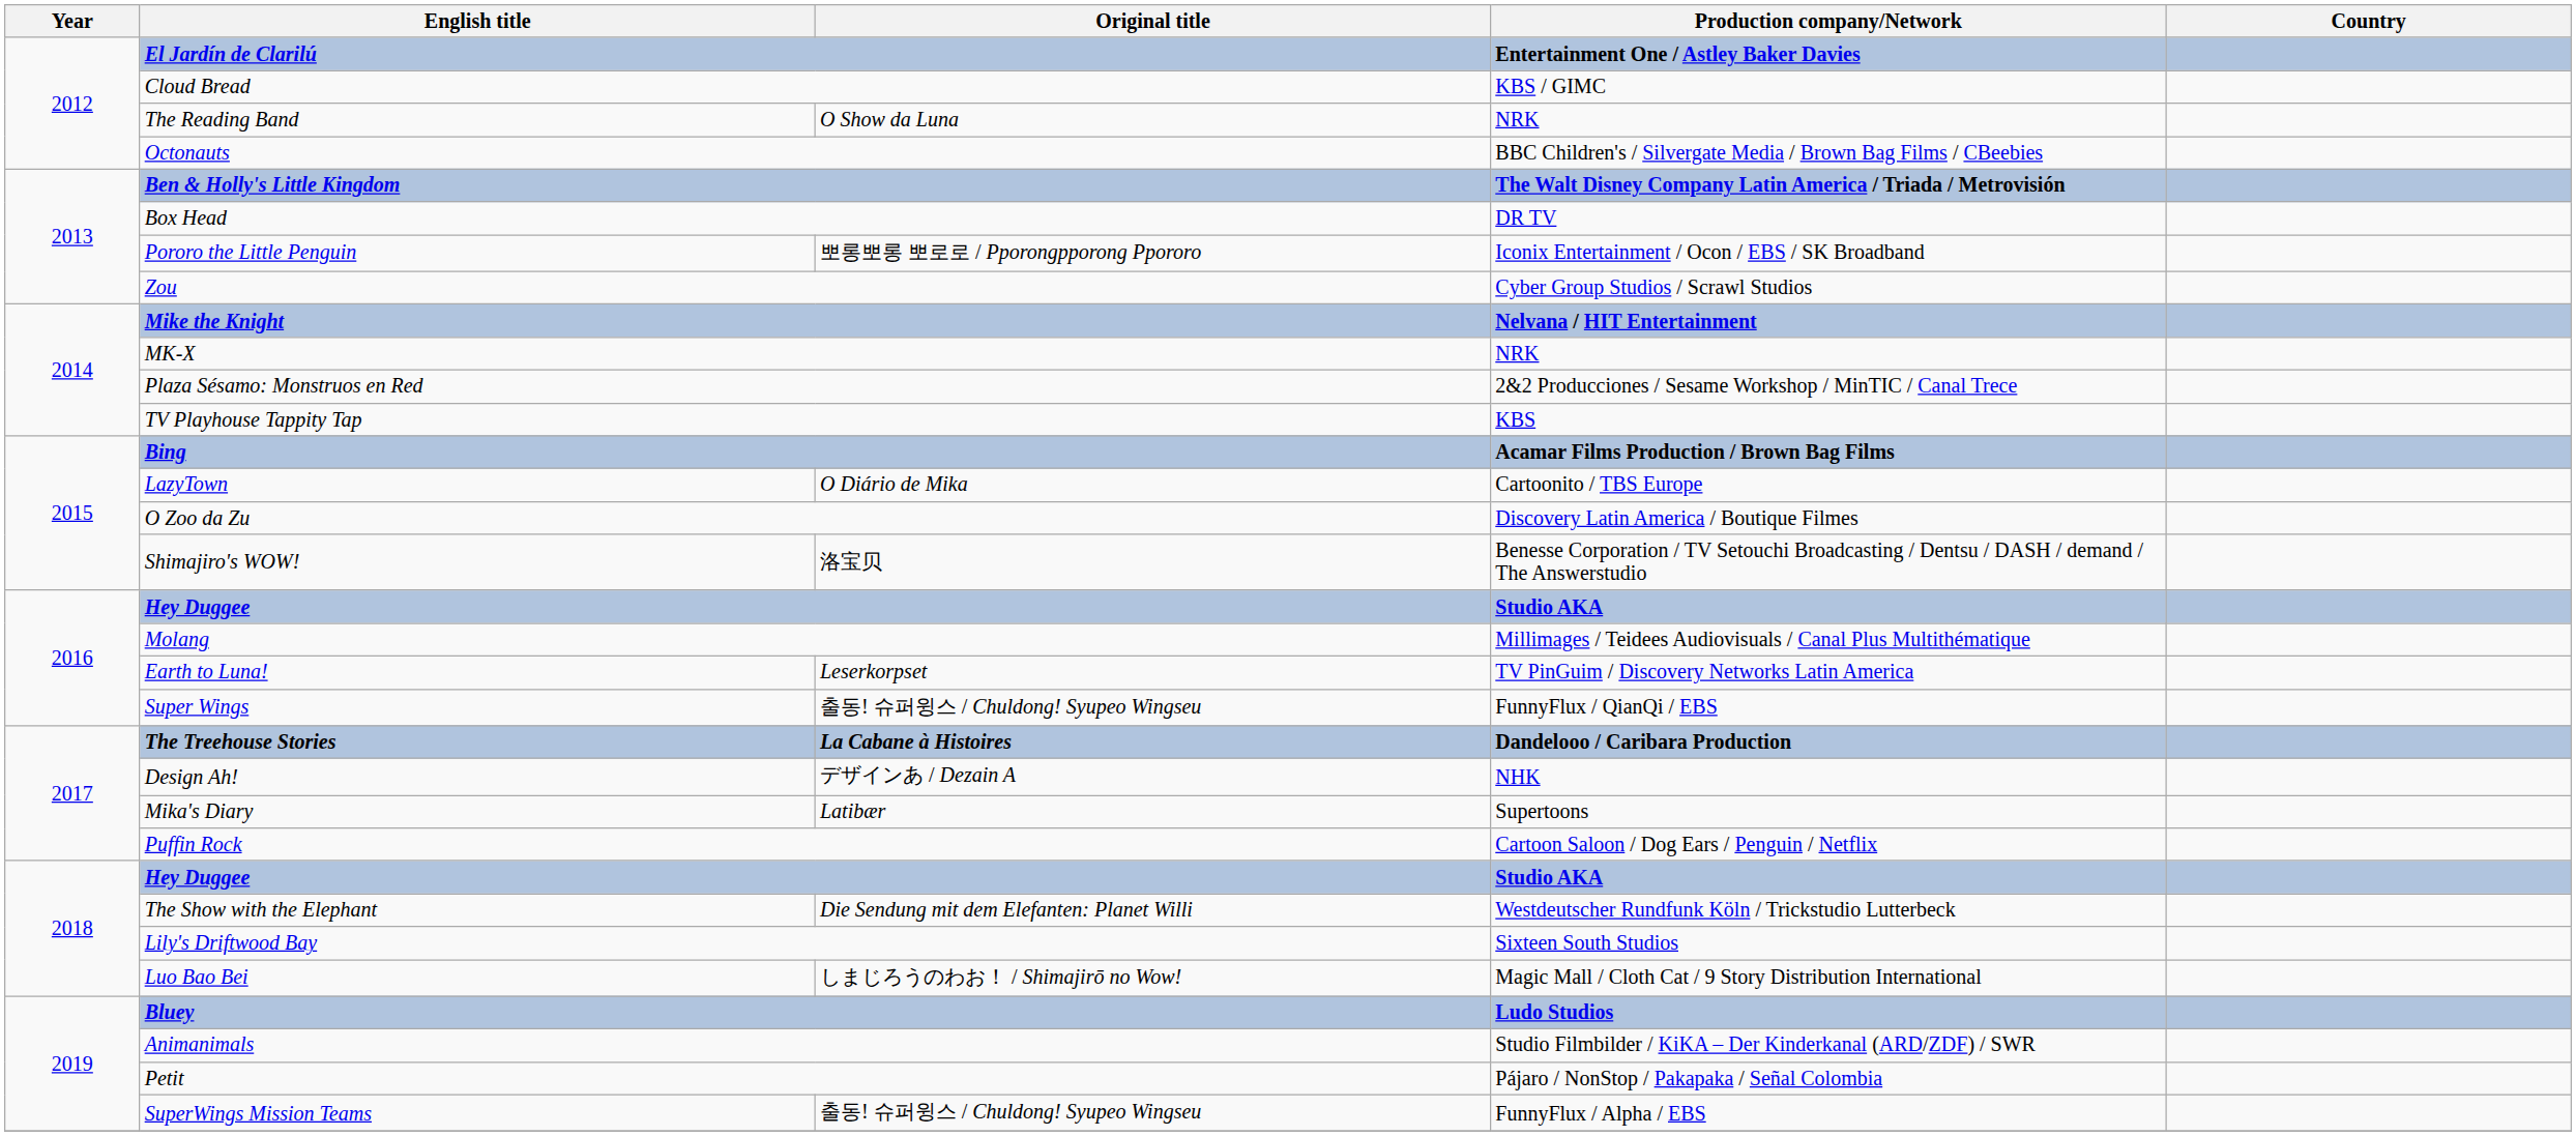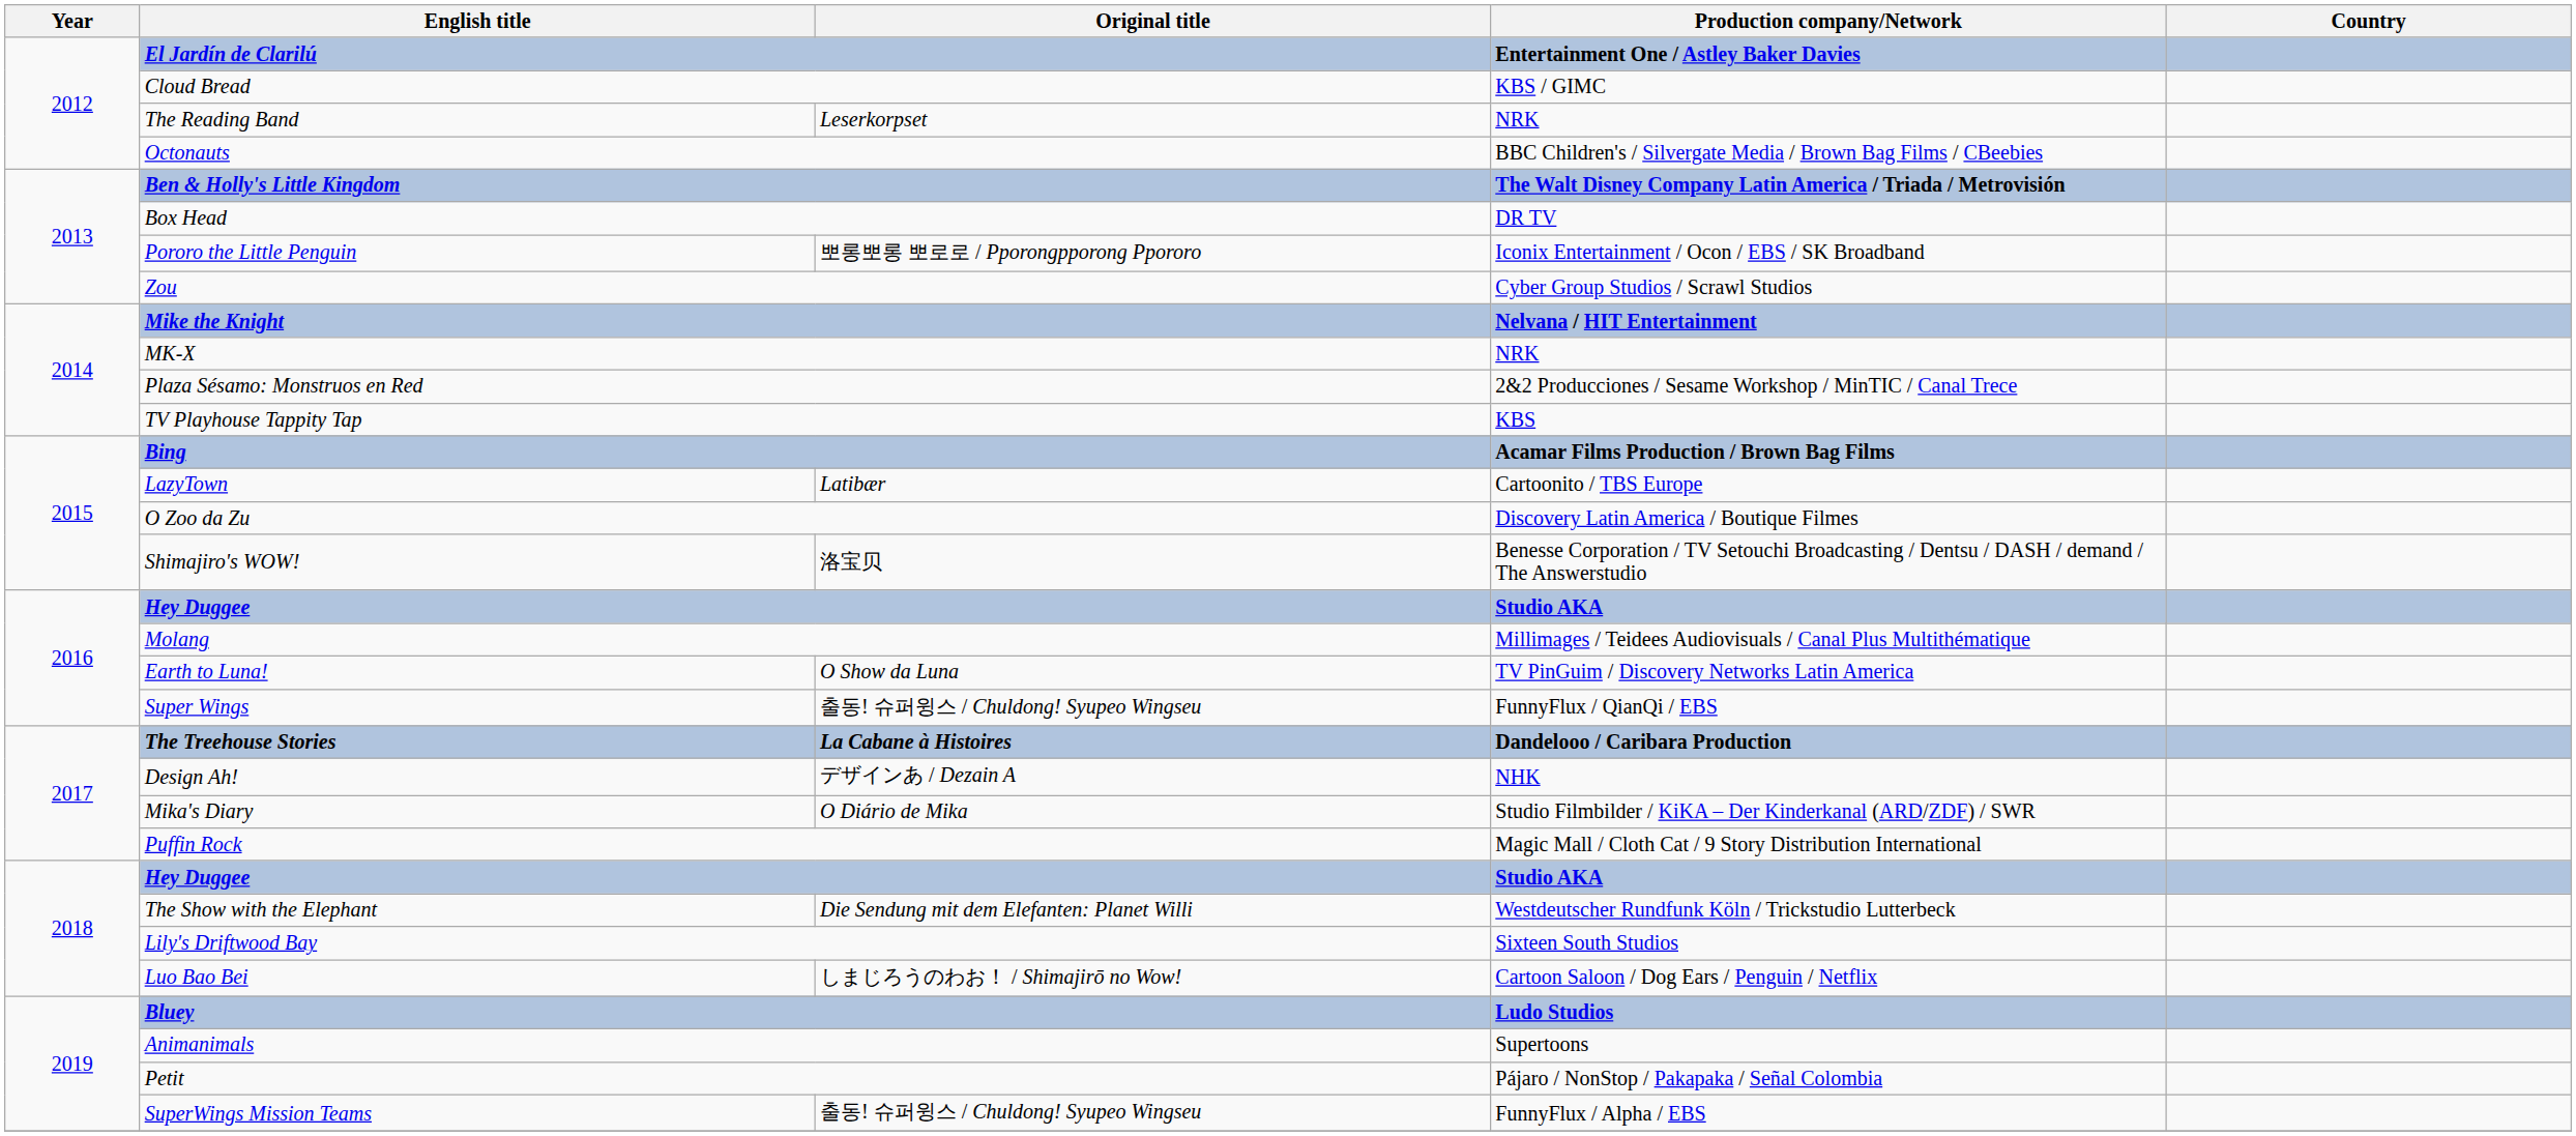The Reading Band | Original title: O Show da Luna -> Leserkorpset
LazyTown | Original title: O Diário de Mika -> Latibær
Earth to Luna! | Original title: Leserkorpset -> O Show da Luna
Mika's Diary | Original title: Latibær -> O Diário de Mika
Mika's Diary | Production company/Network: Supertoons -> Studio Filmbilder / KiKA – Der Kinderkanal (ARD/ZDF) / SWR
Puffin Rock | Production company/Network: Cartoon Saloon / Dog Ears / Penguin / Netflix -> Magic Mall / Cloth Cat / 9 Story Distribution International
Luo Bao Bei | Production company/Network: Magic Mall / Cloth Cat / 9 Story Distribution International -> Cartoon Saloon / Dog Ears / Penguin / Netflix
Animanimals | Production company/Network: Studio Filmbilder / KiKA – Der Kinderkanal (ARD/ZDF) / SWR -> Supertoons
